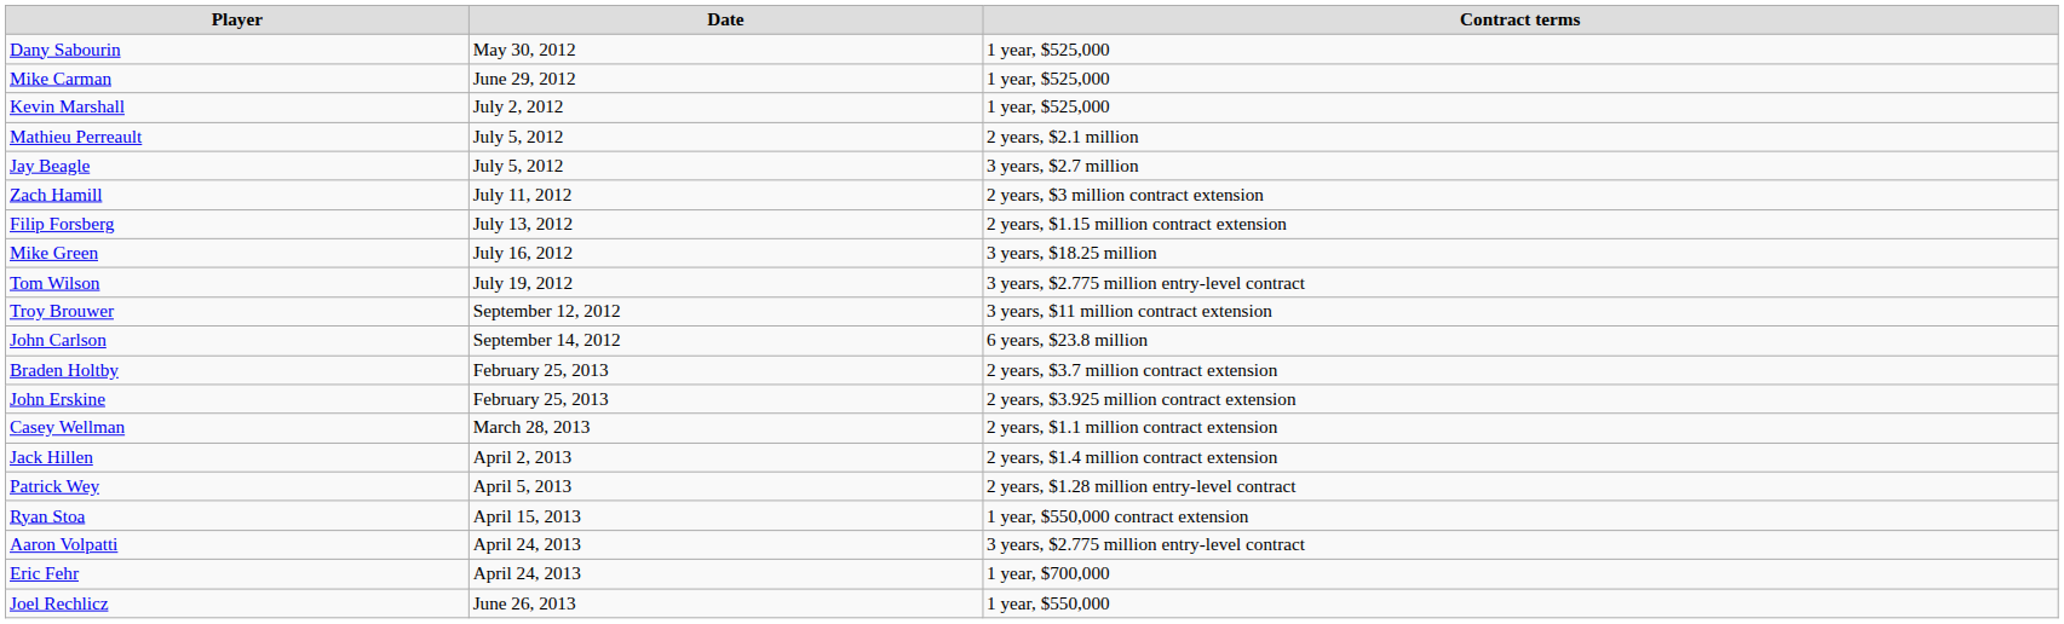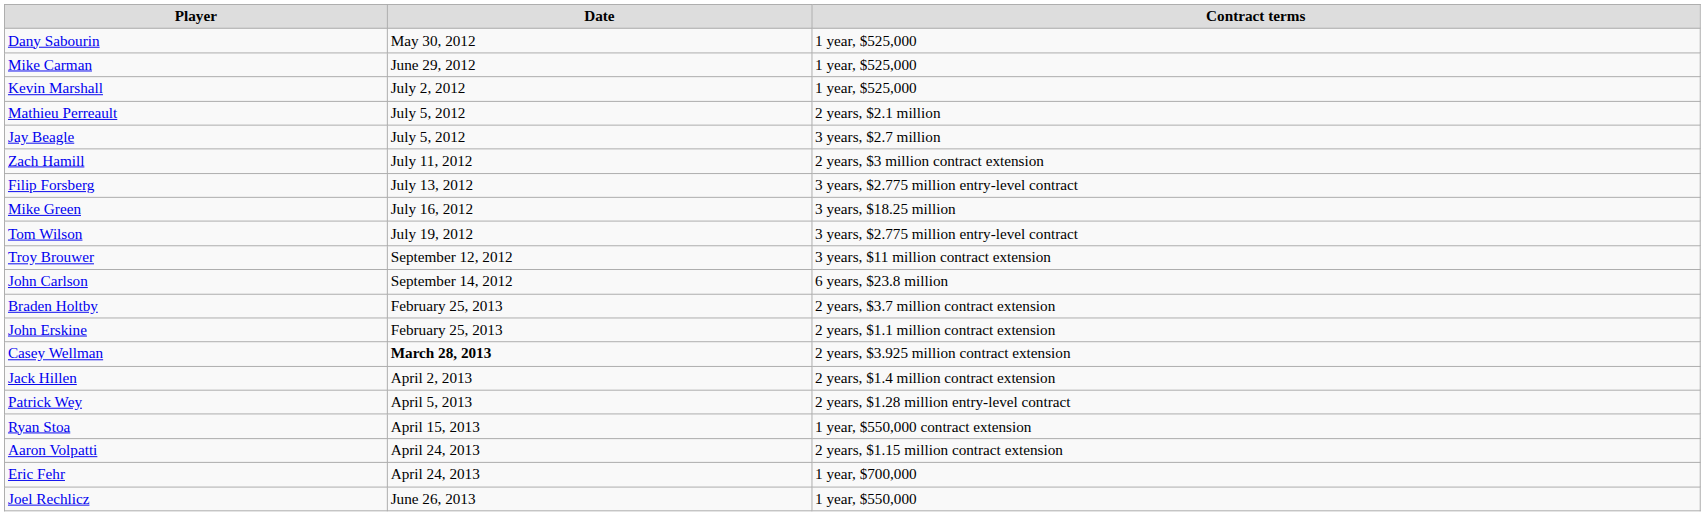Filip Forsberg | Contract terms: 2 years, $1.15 million contract extension -> 3 years, $2.775 million entry-level contract
John Erskine | Contract terms: 2 years, $3.925 million contract extension -> 2 years, $1.1 million contract extension
Casey Wellman | Date: normal -> bold
Casey Wellman | Contract terms: 2 years, $1.1 million contract extension -> 2 years, $3.925 million contract extension
Aaron Volpatti | Contract terms: 3 years, $2.775 million entry-level contract -> 2 years, $1.15 million contract extension
